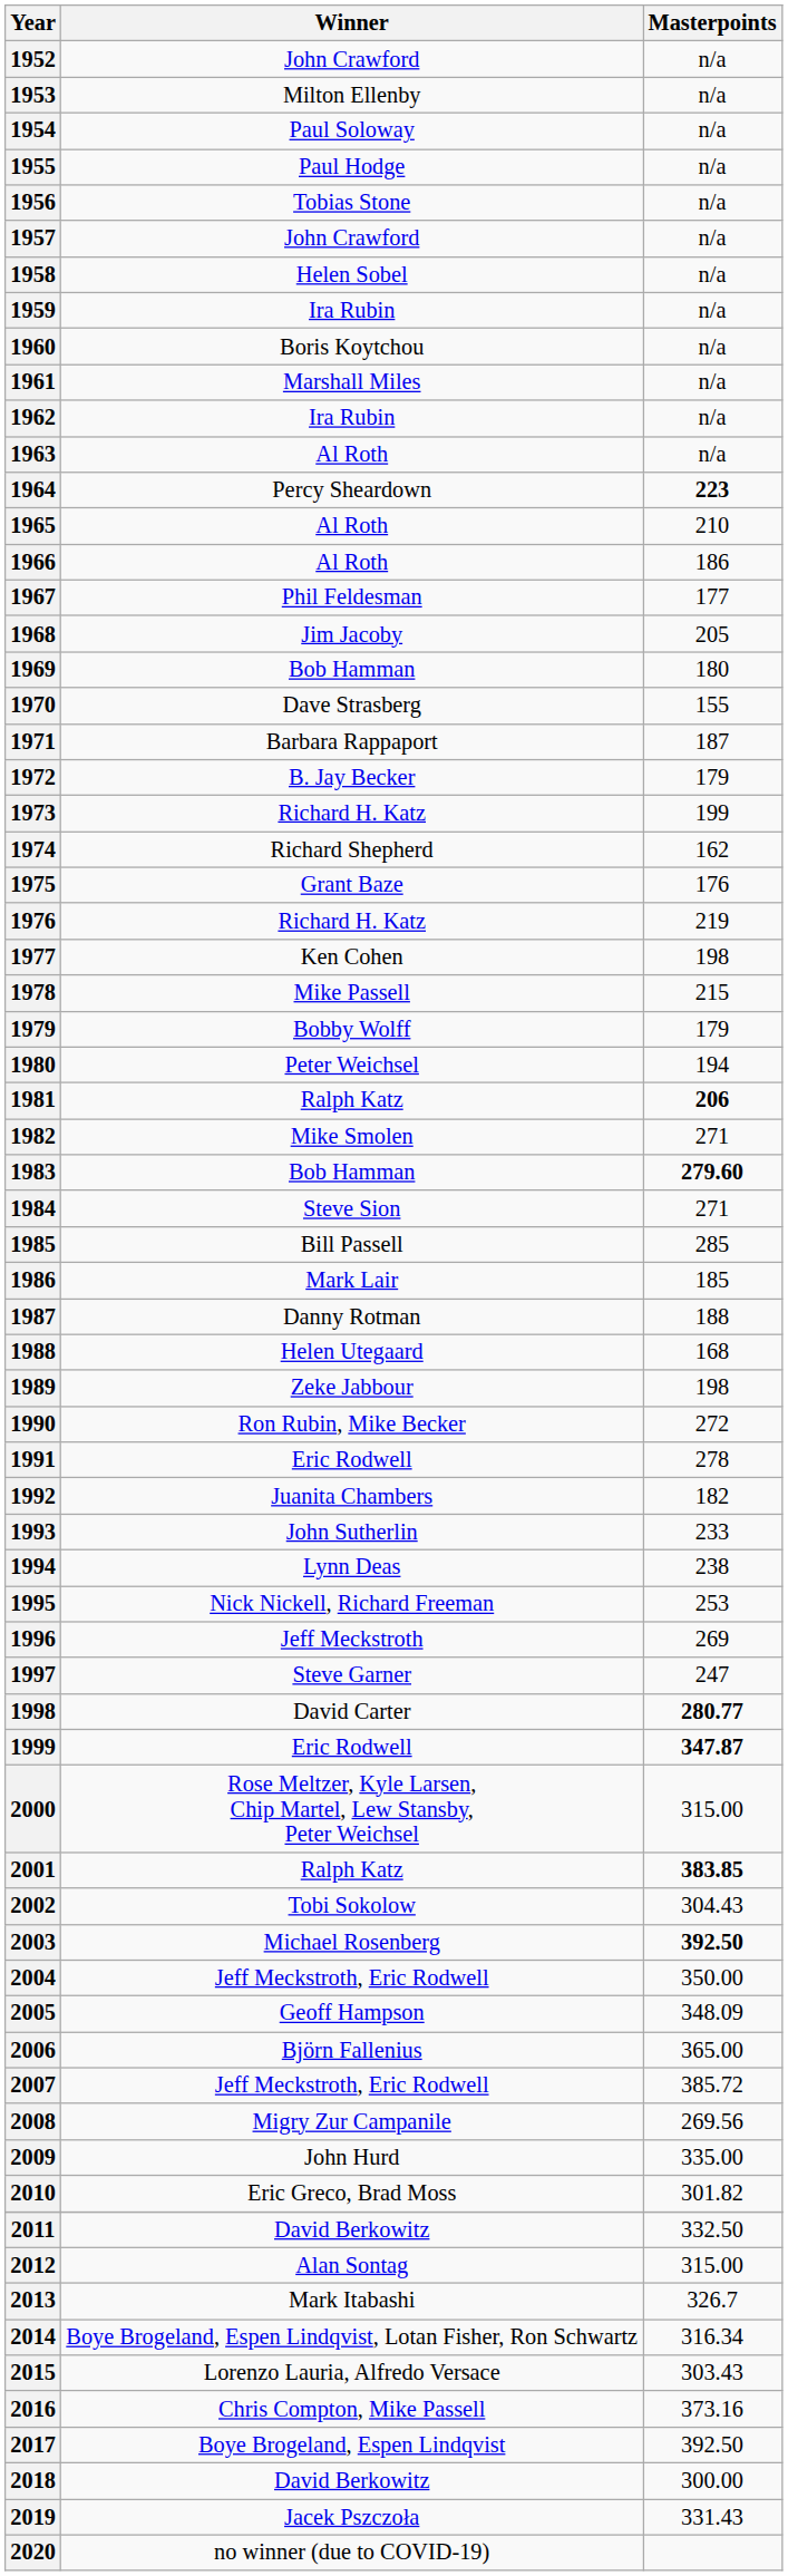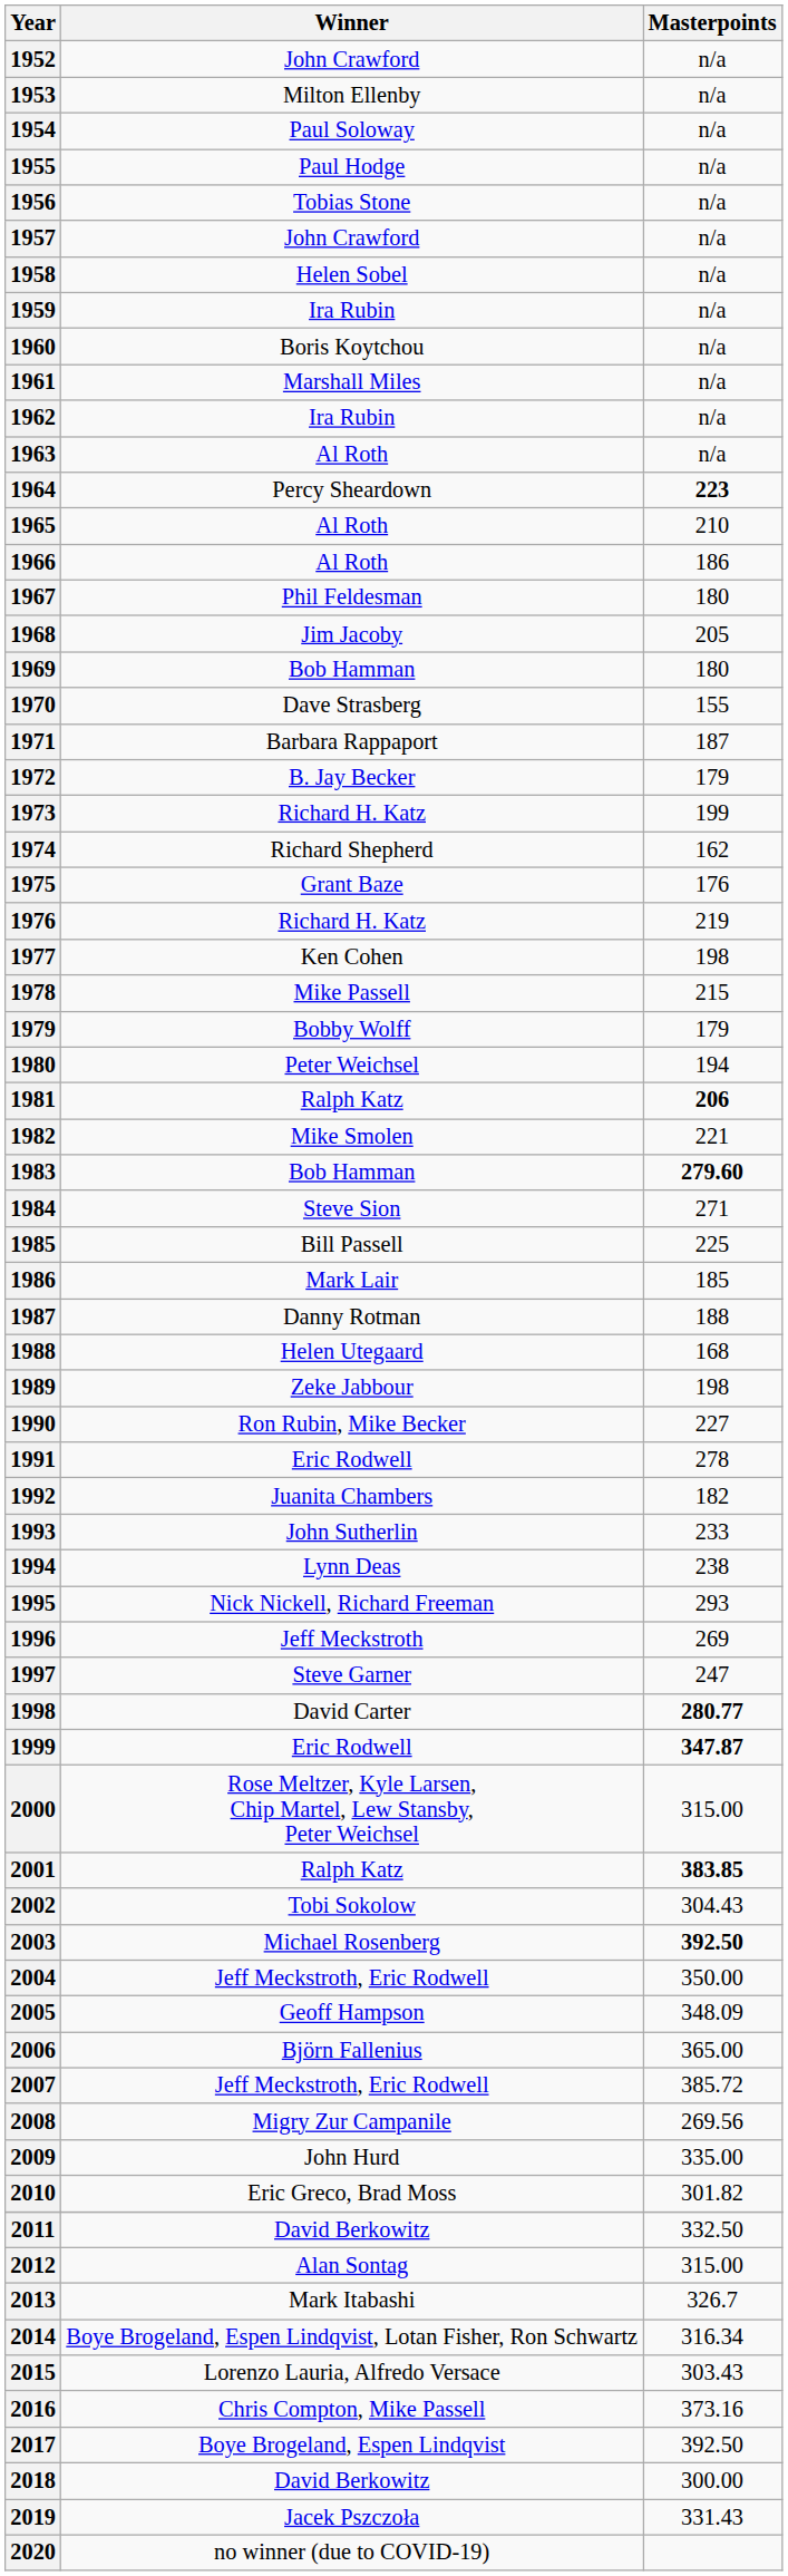1967 | Masterpoints: 177 -> 180
1982 | Masterpoints: 271 -> 221
1985 | Masterpoints: 285 -> 225
1990 | Masterpoints: 272 -> 227
1995 | Masterpoints: 253 -> 293
